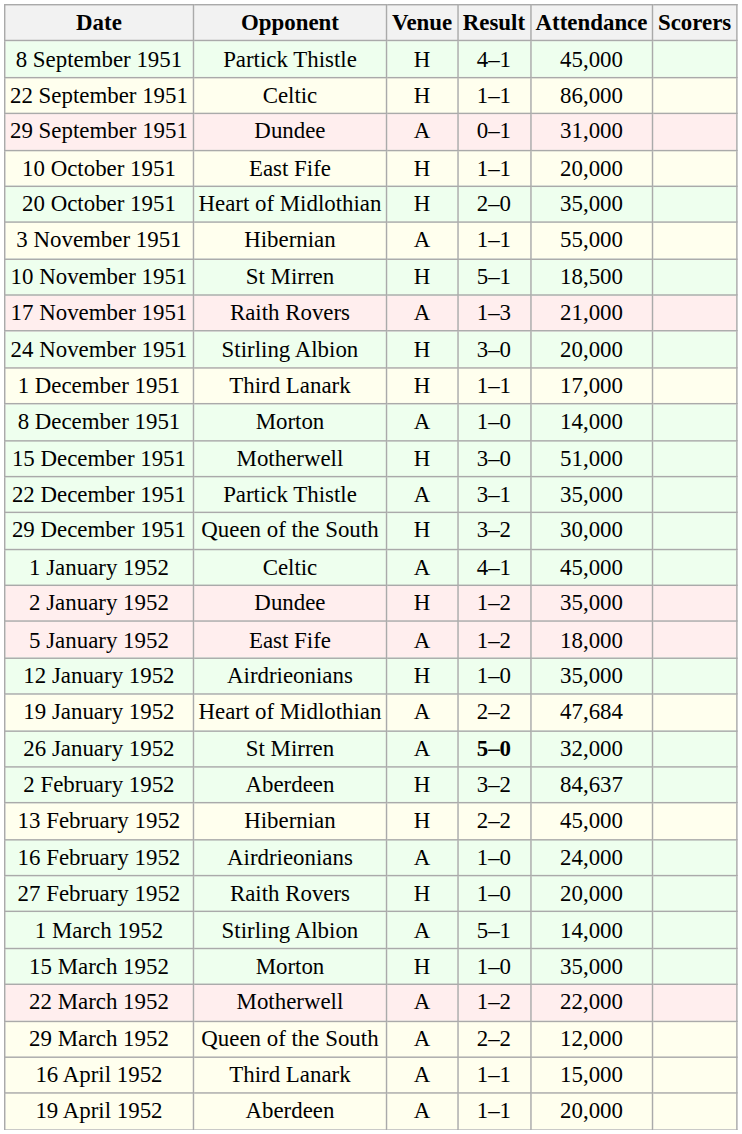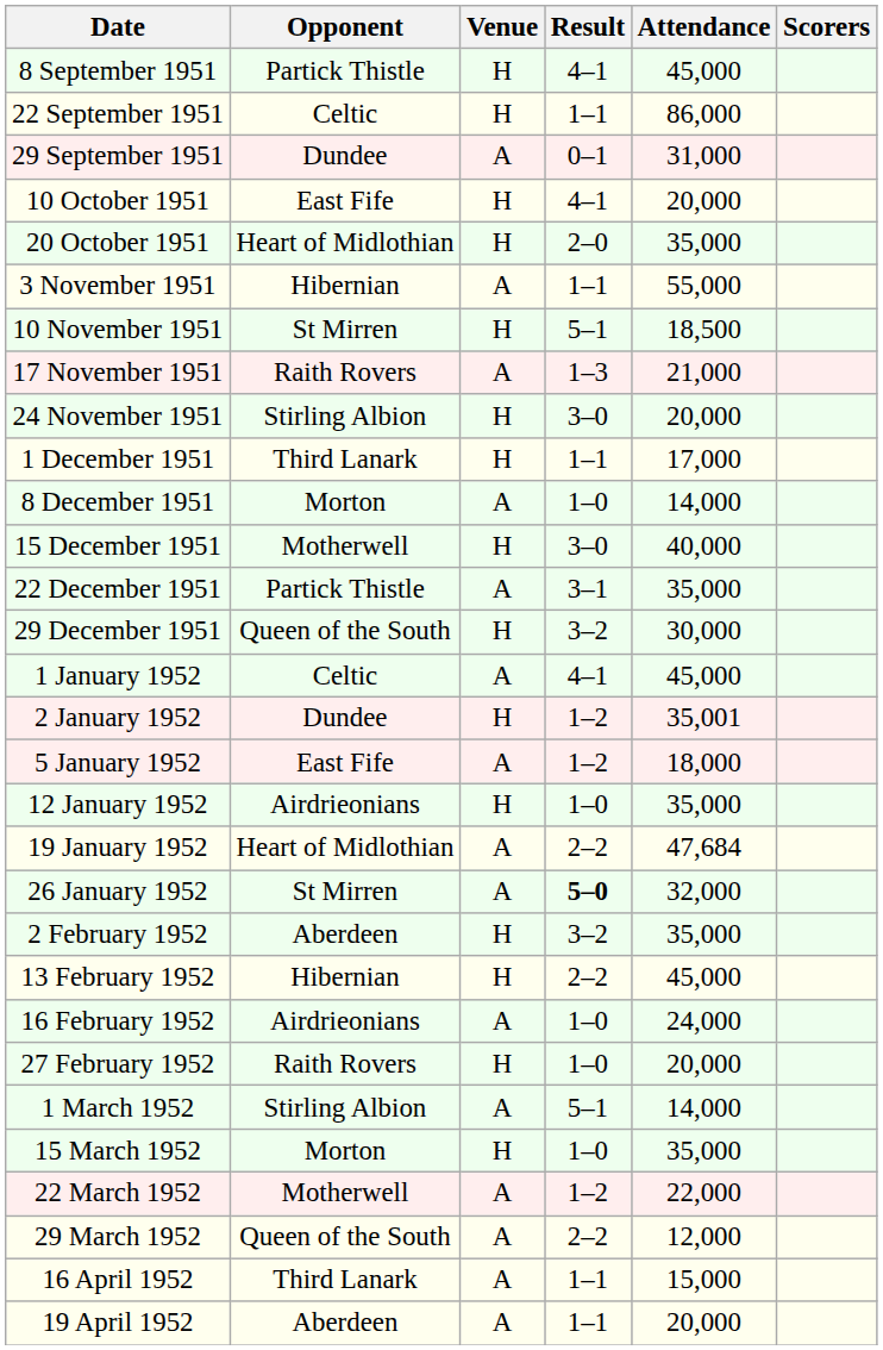10 October 1951 | Result: 1–1 -> 4–1
15 December 1951 | Attendance: 51,000 -> 40,000
2 January 1952 | Attendance: 35,000 -> 35,001
2 February 1952 | Attendance: 84,637 -> 35,000
